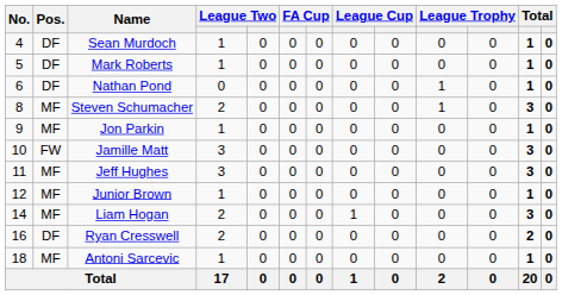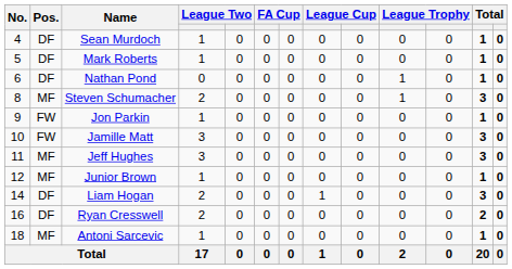Jon Parkin | Pos.: MF -> FW
Liam Hogan | Pos.: MF -> DF
